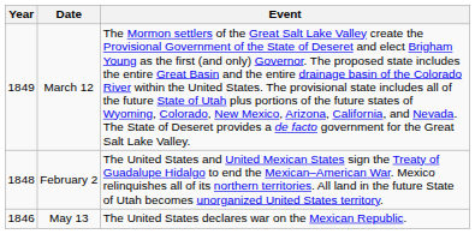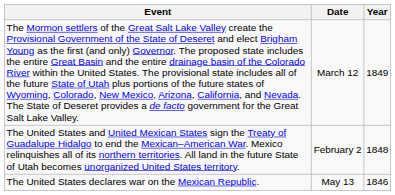columns swapped: Year <-> Event
